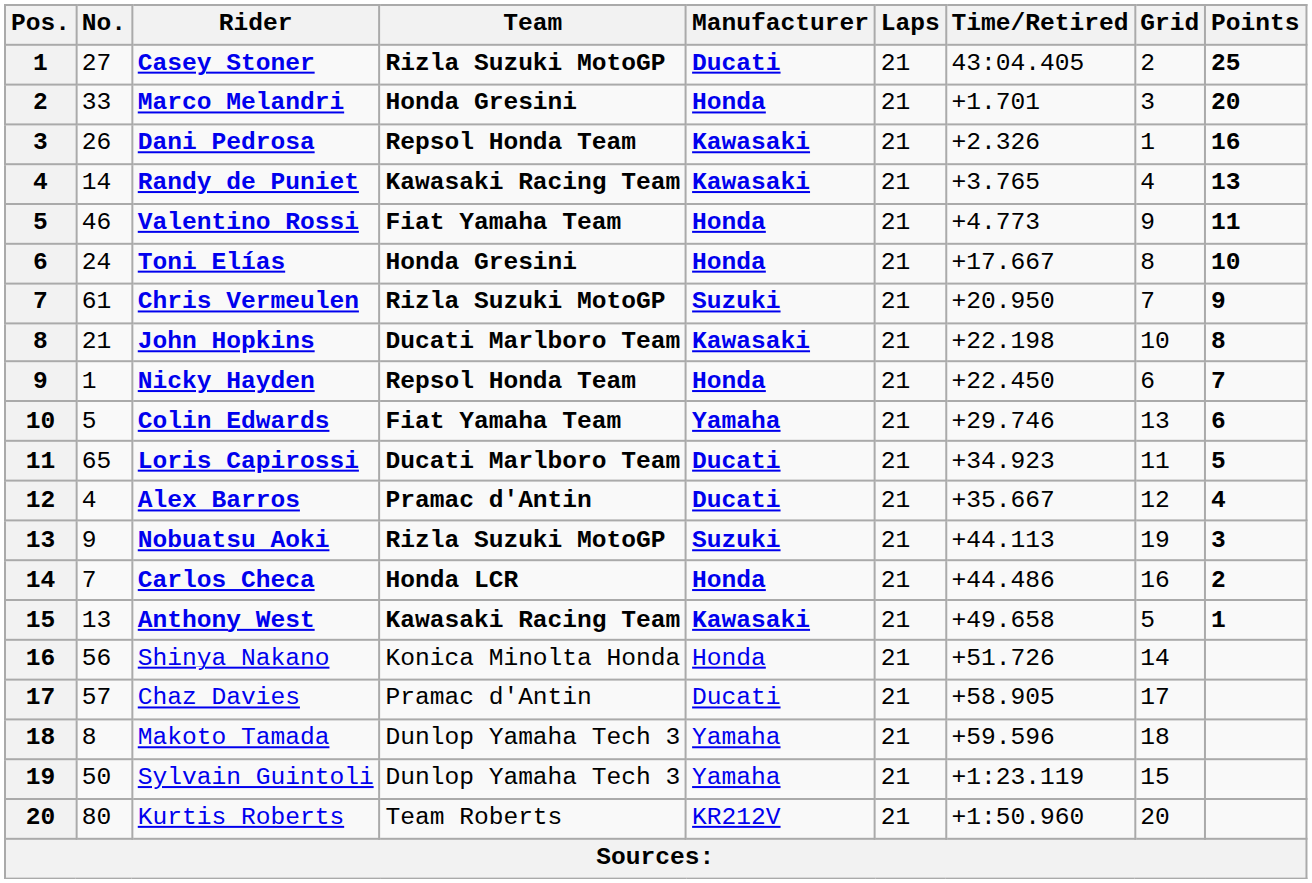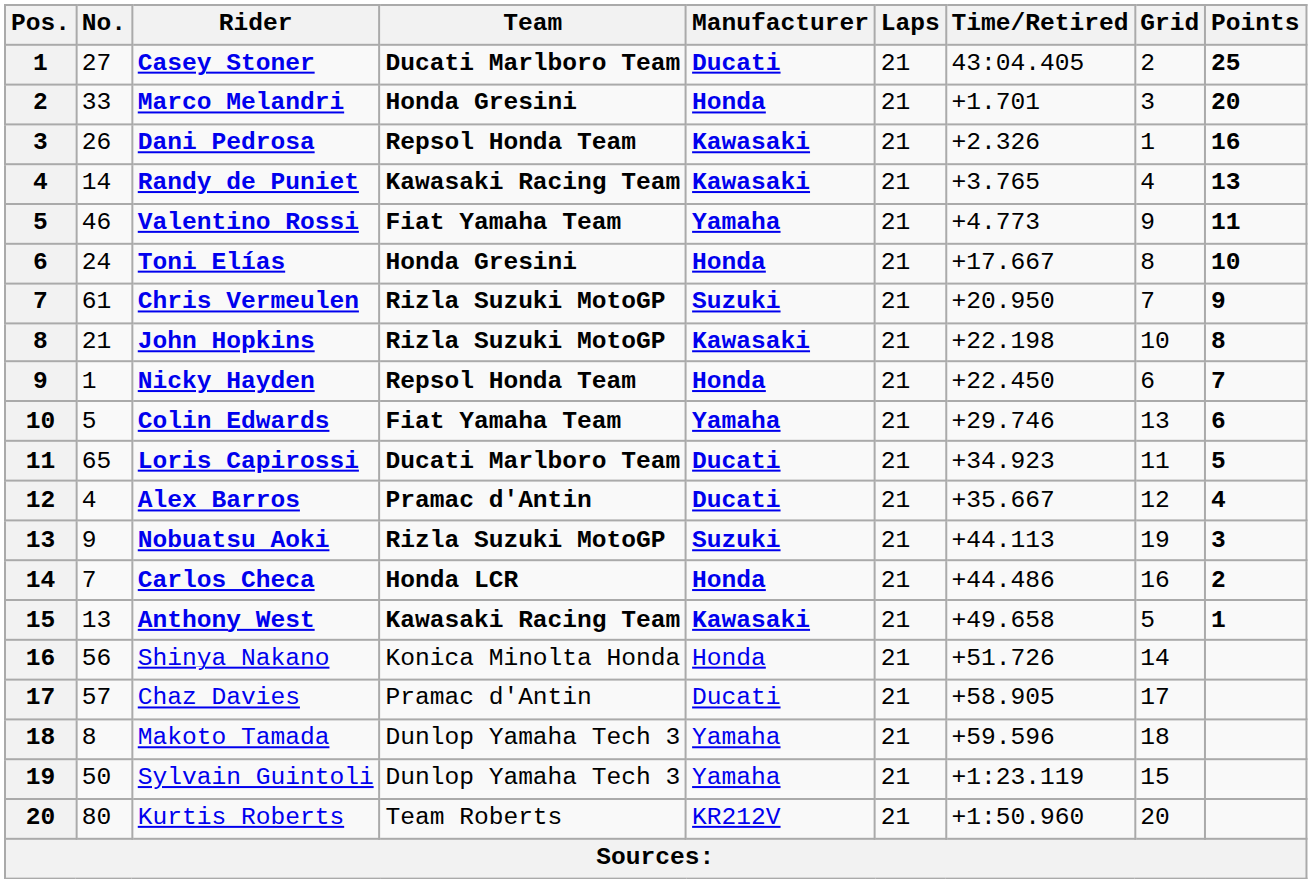Casey Stoner | Team: Rizla Suzuki MotoGP -> Ducati Marlboro Team
Valentino Rossi | Manufacturer: Honda -> Yamaha
John Hopkins | Team: Ducati Marlboro Team -> Rizla Suzuki MotoGP
